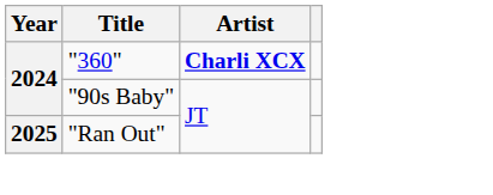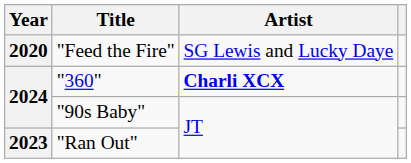+ row: 2020 | "Feed the Fire" | SG Lewis and Lucky Daye
"Ran Out" | Year: 2025 -> 2023
